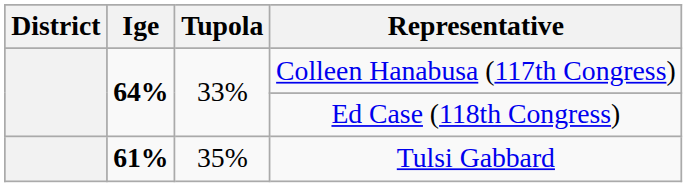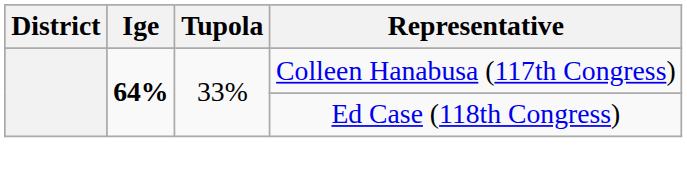- row: 61% | 35% | Tulsi Gabbard
